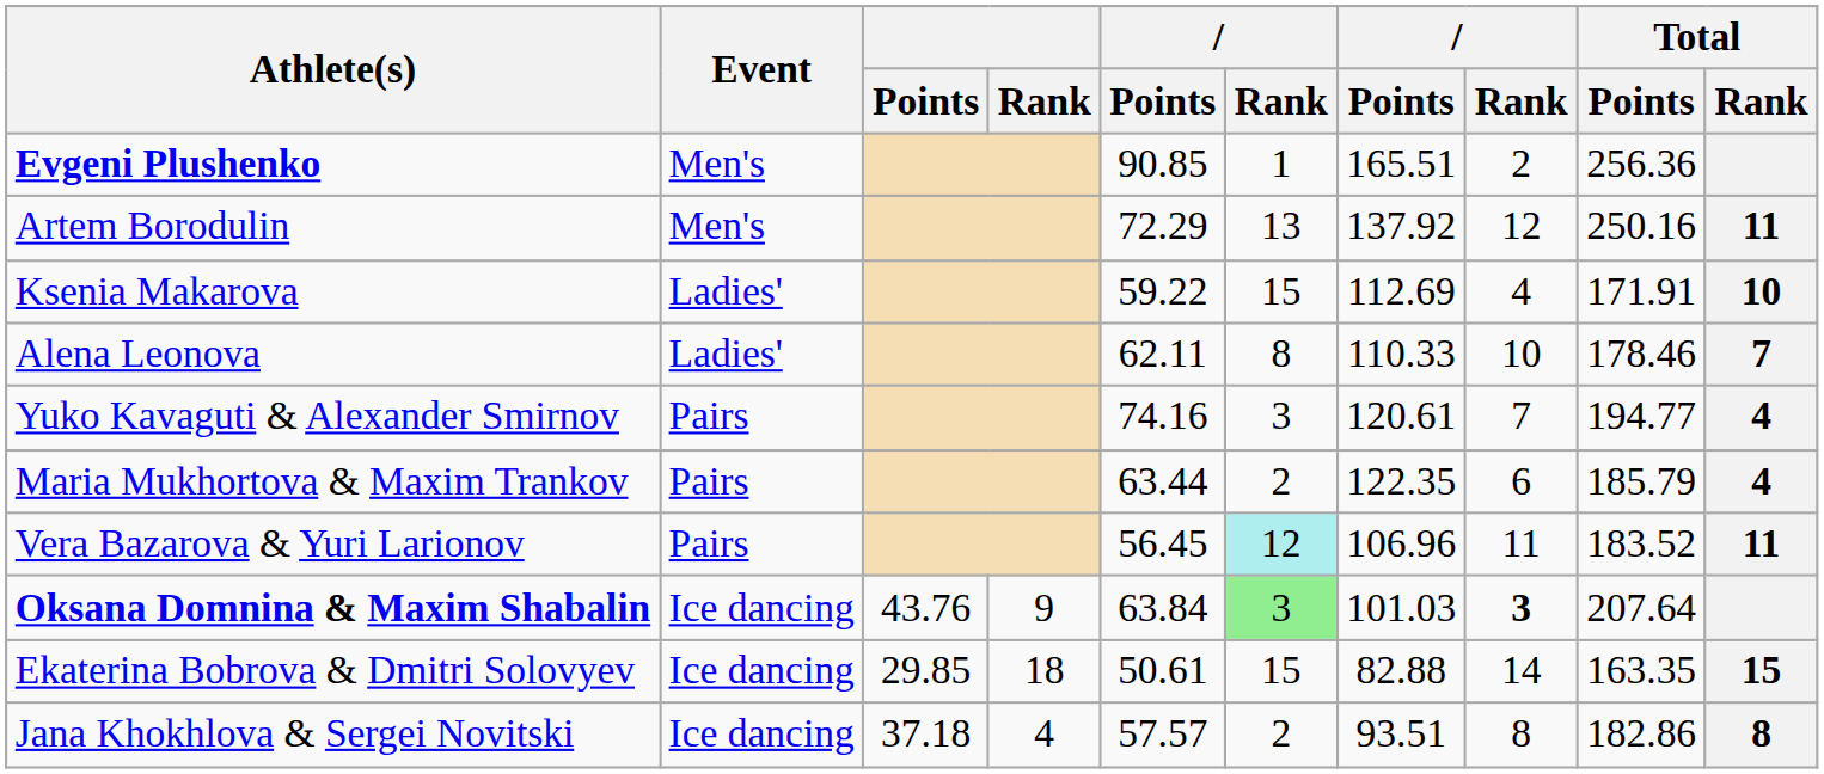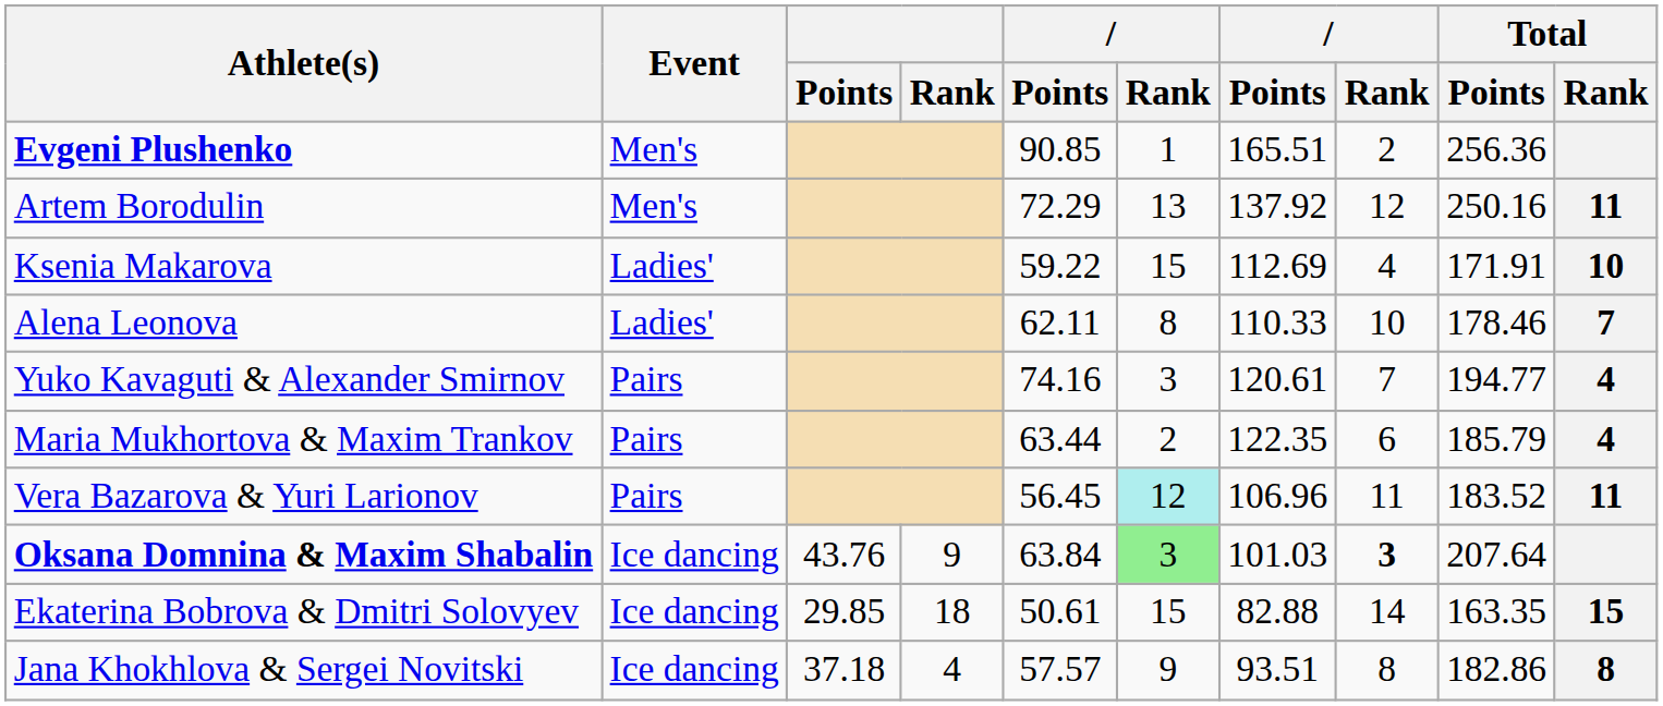Jana Khokhlova & Sergei Novitski | column 6: 2 -> 9
